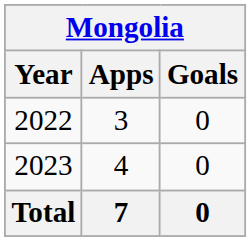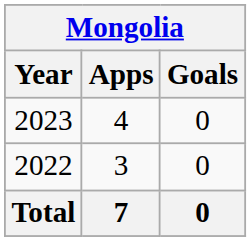rows swapped: 2022 <-> 2023
